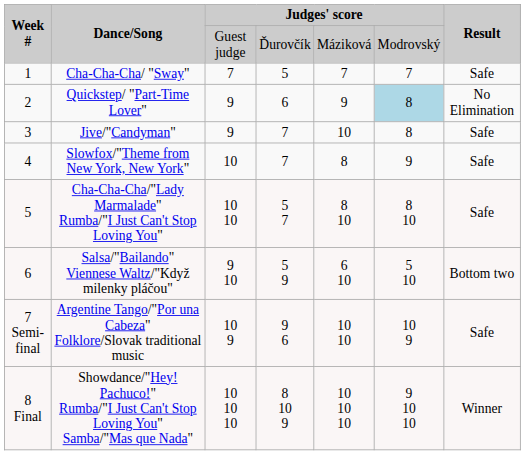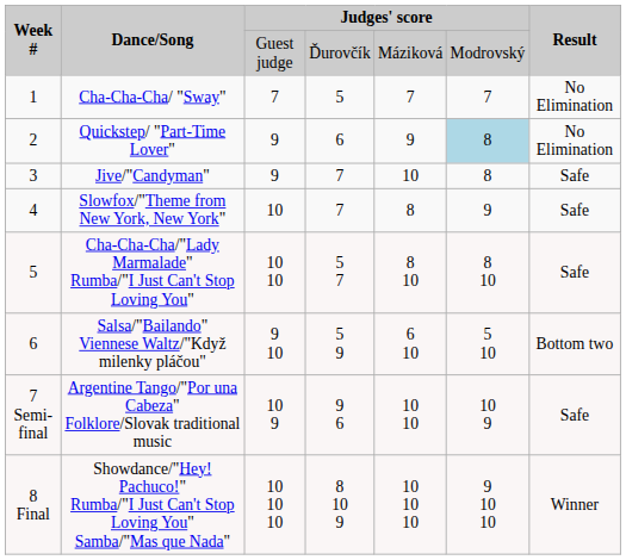Cha-Cha-Cha/ "Sway" | Result: Safe -> No Elimination
